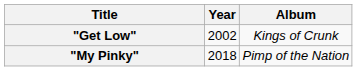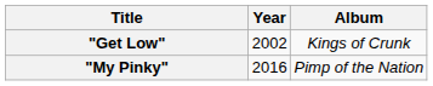"My Pinky" | Year: 2018 -> 2016
